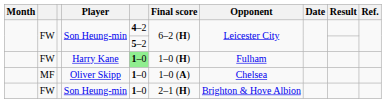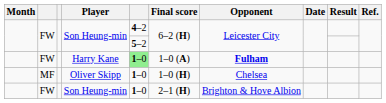Harry Kane | Final score: 1–0 (H) -> 1–0 (A)
Harry Kane | Opponent: normal -> bold
Oliver Skipp | Final score: 1–0 (A) -> 1–0 (H)
